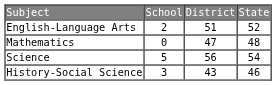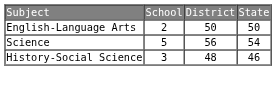English-Language Arts | column 3: 51 -> 50
English-Language Arts | column 4: 52 -> 50
- row: Mathematics | 0 | 47 | 48
History-Social Science | column 3: 43 -> 48
